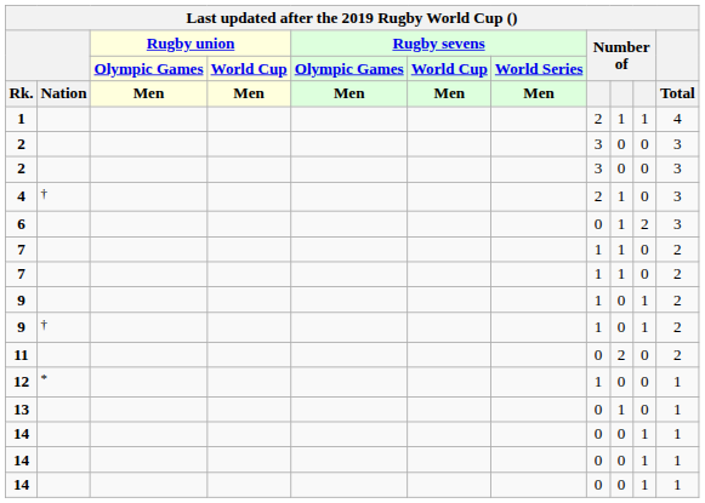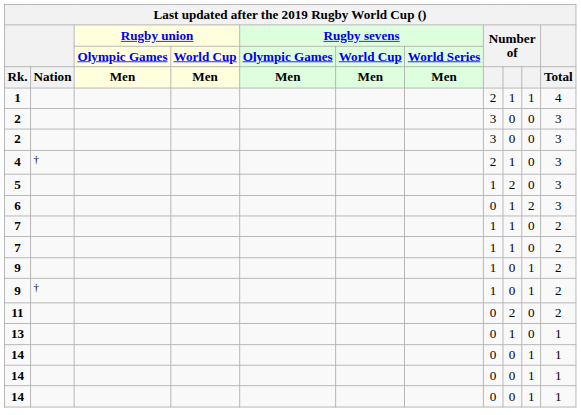+ row: 5 | 1 | 2 | 0 | 3
- row: 12 | * | 1 | 0 | 0 | 1
